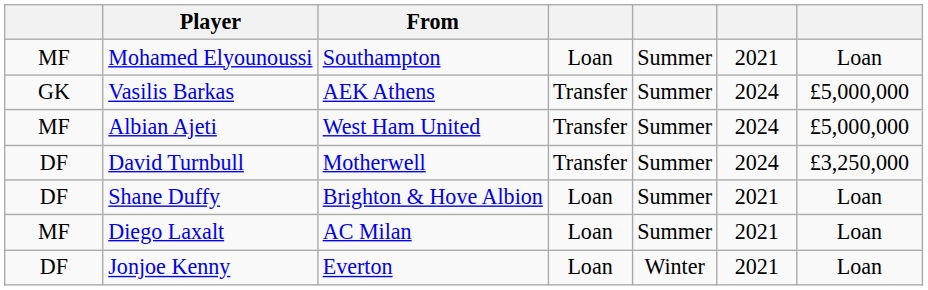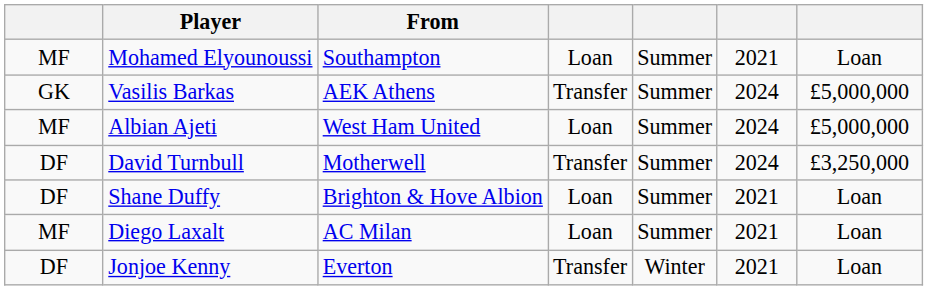Albian Ajeti | column 4: Transfer -> Loan
Jonjoe Kenny | column 4: Loan -> Transfer
